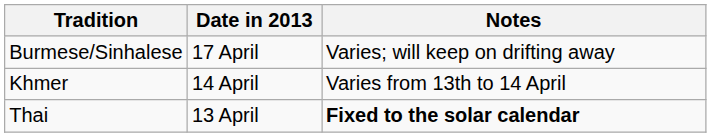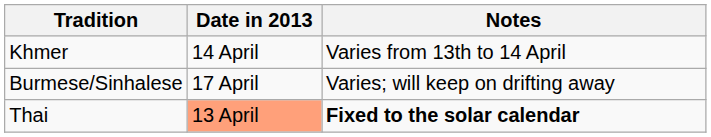rows swapped: Burmese/Sinhalese <-> Khmer
Thai | Date in 2013: no background -> lightsalmon background
